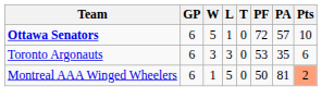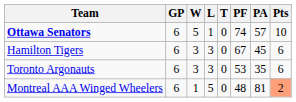Ottawa Senators | PF: 72 -> 74
+ row: Hamilton Tigers | 6 | 3 | 3 | 0 | 67 | 45 | 6
Montreal AAA Winged Wheelers | PF: 50 -> 48
